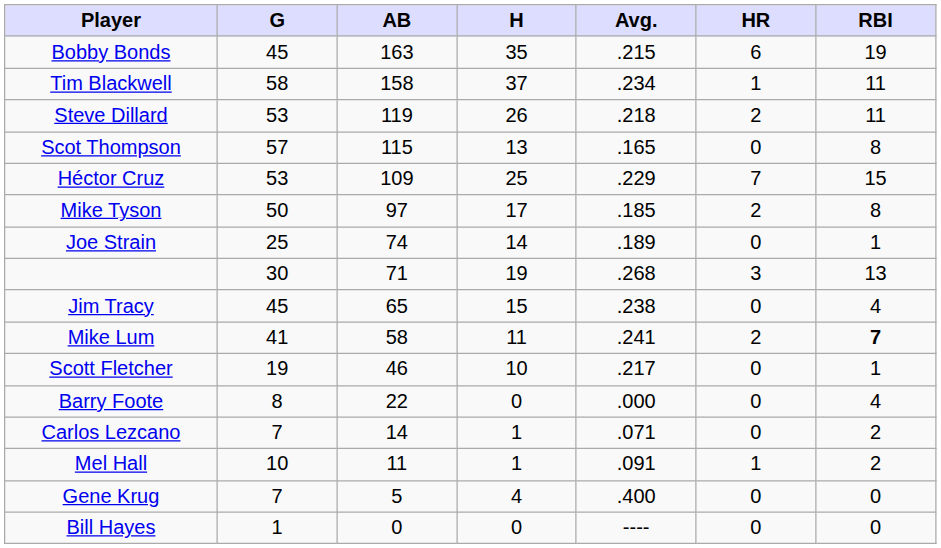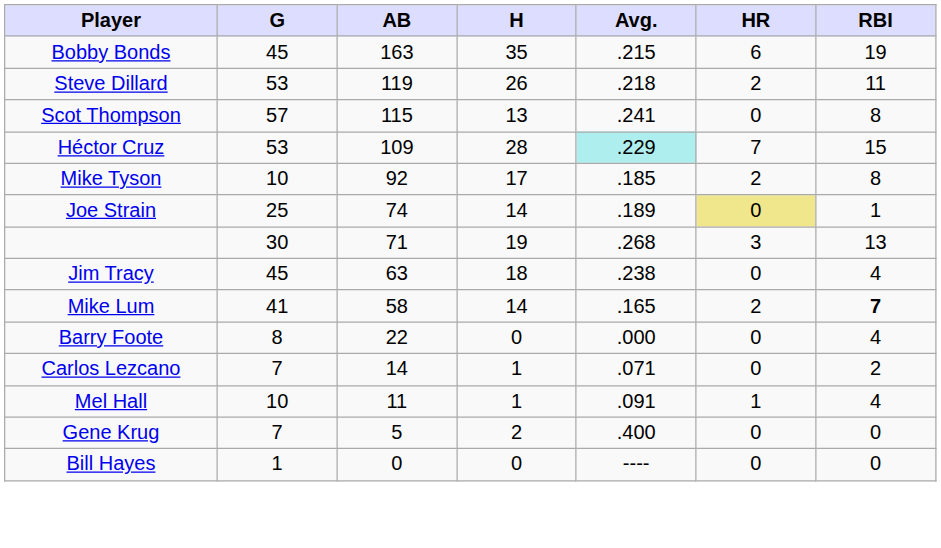- row: Tim Blackwell | 58 | 158 | 37 | .234 | 1 | 11
Scot Thompson | Avg.: .165 -> .241
Héctor Cruz | H: 25 -> 28
Héctor Cruz | Avg.: no background -> paleturquoise background
Mike Tyson | G: 50 -> 10
Mike Tyson | AB: 97 -> 92
Joe Strain | HR: no background -> khaki background
Jim Tracy | AB: 65 -> 63
Jim Tracy | H: 15 -> 18
Mike Lum | H: 11 -> 14
Mike Lum | Avg.: .241 -> .165
- row: Scott Fletcher | 19 | 46 | 10 | .217 | 0 | 1
Mel Hall | RBI: 2 -> 4
Gene Krug | H: 4 -> 2
